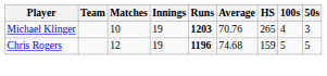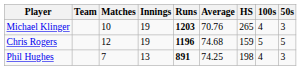+ row: Phil Hughes | 7 | 13 | 891 | 74.25 | 198 | 4 | 3
